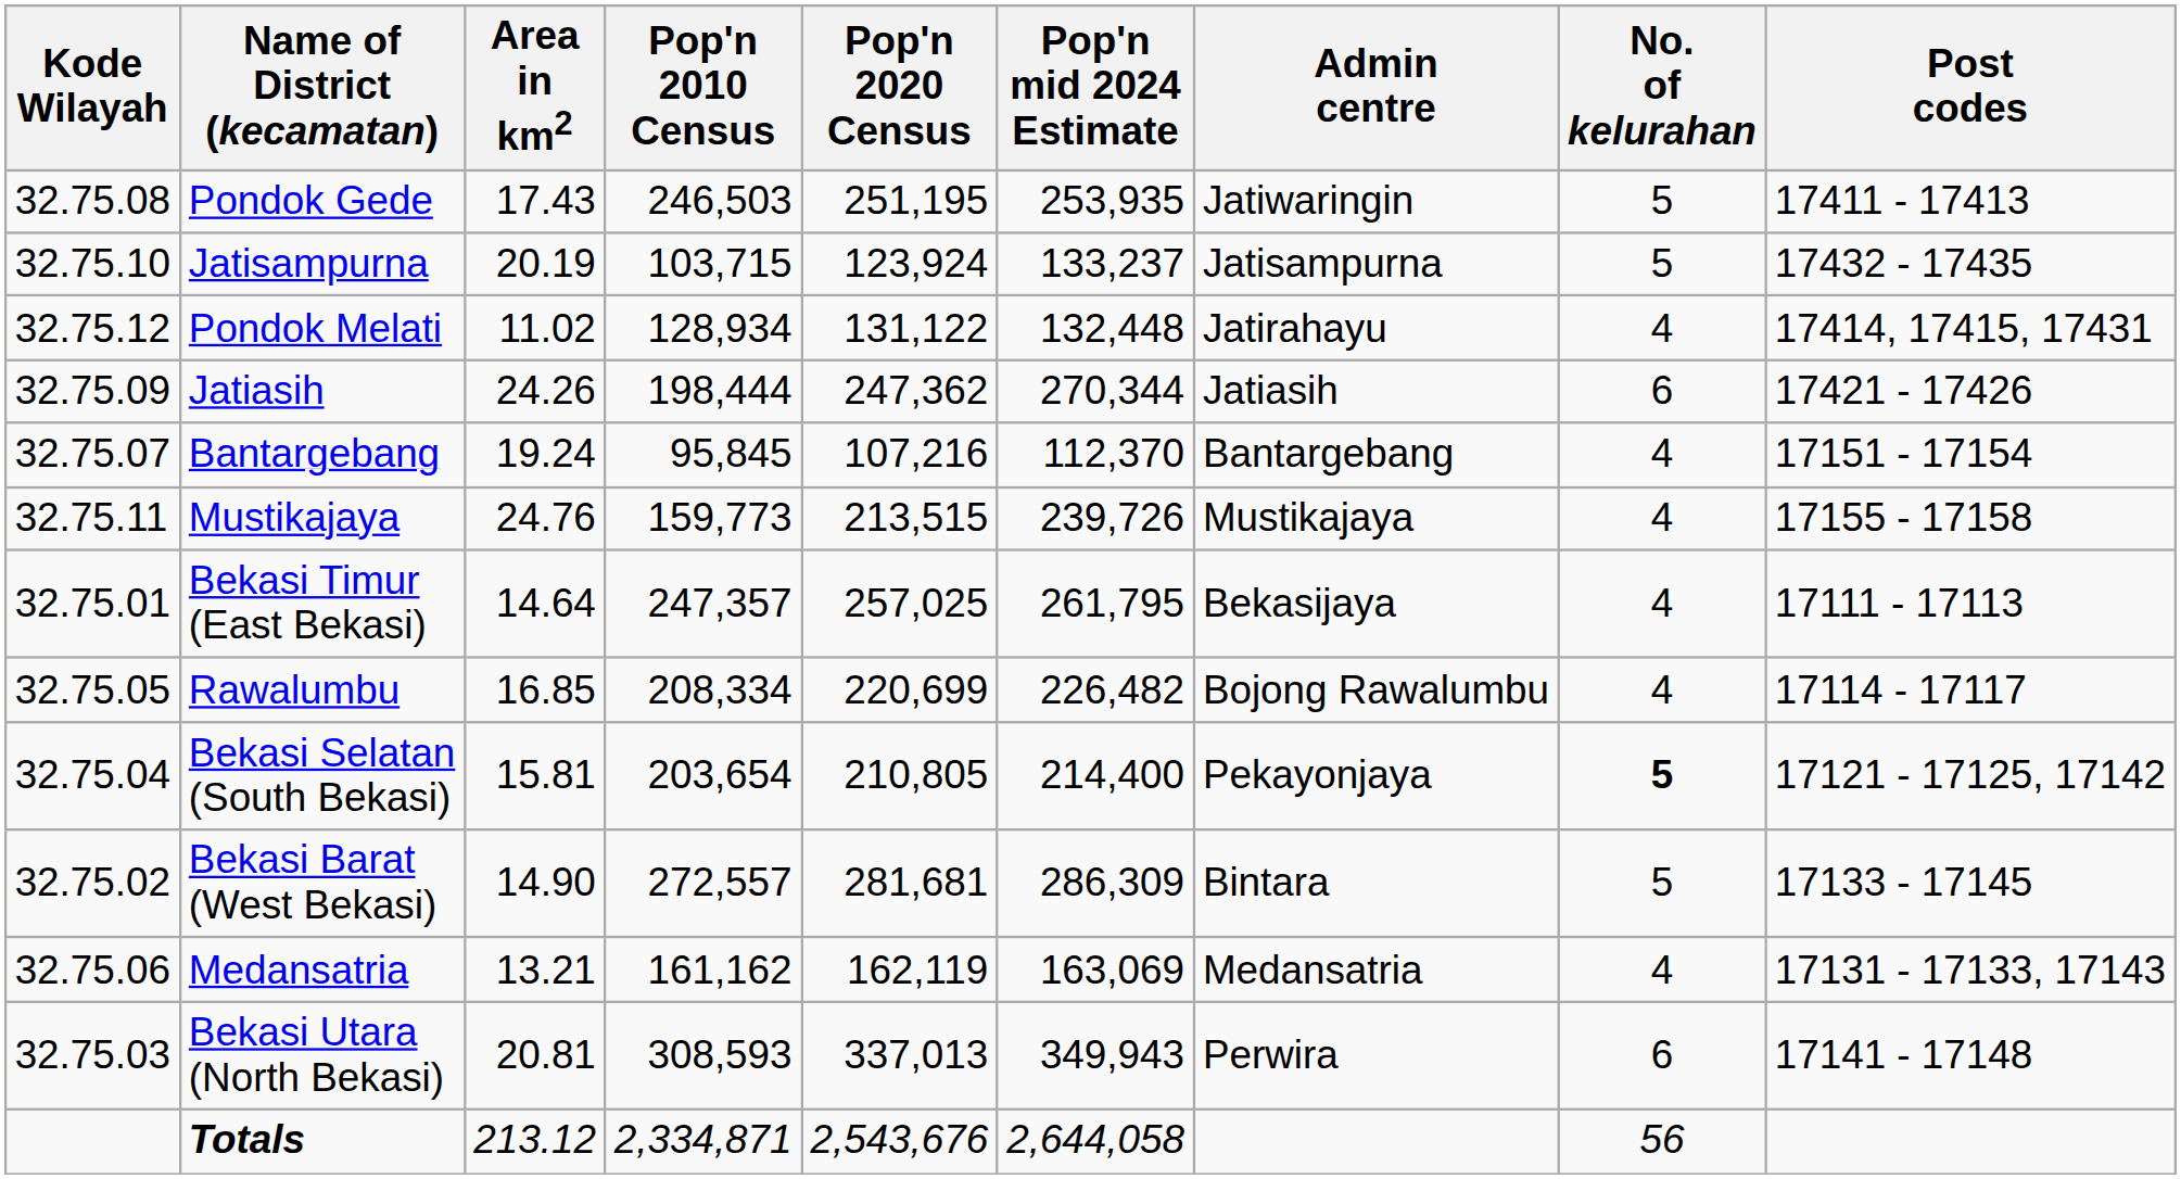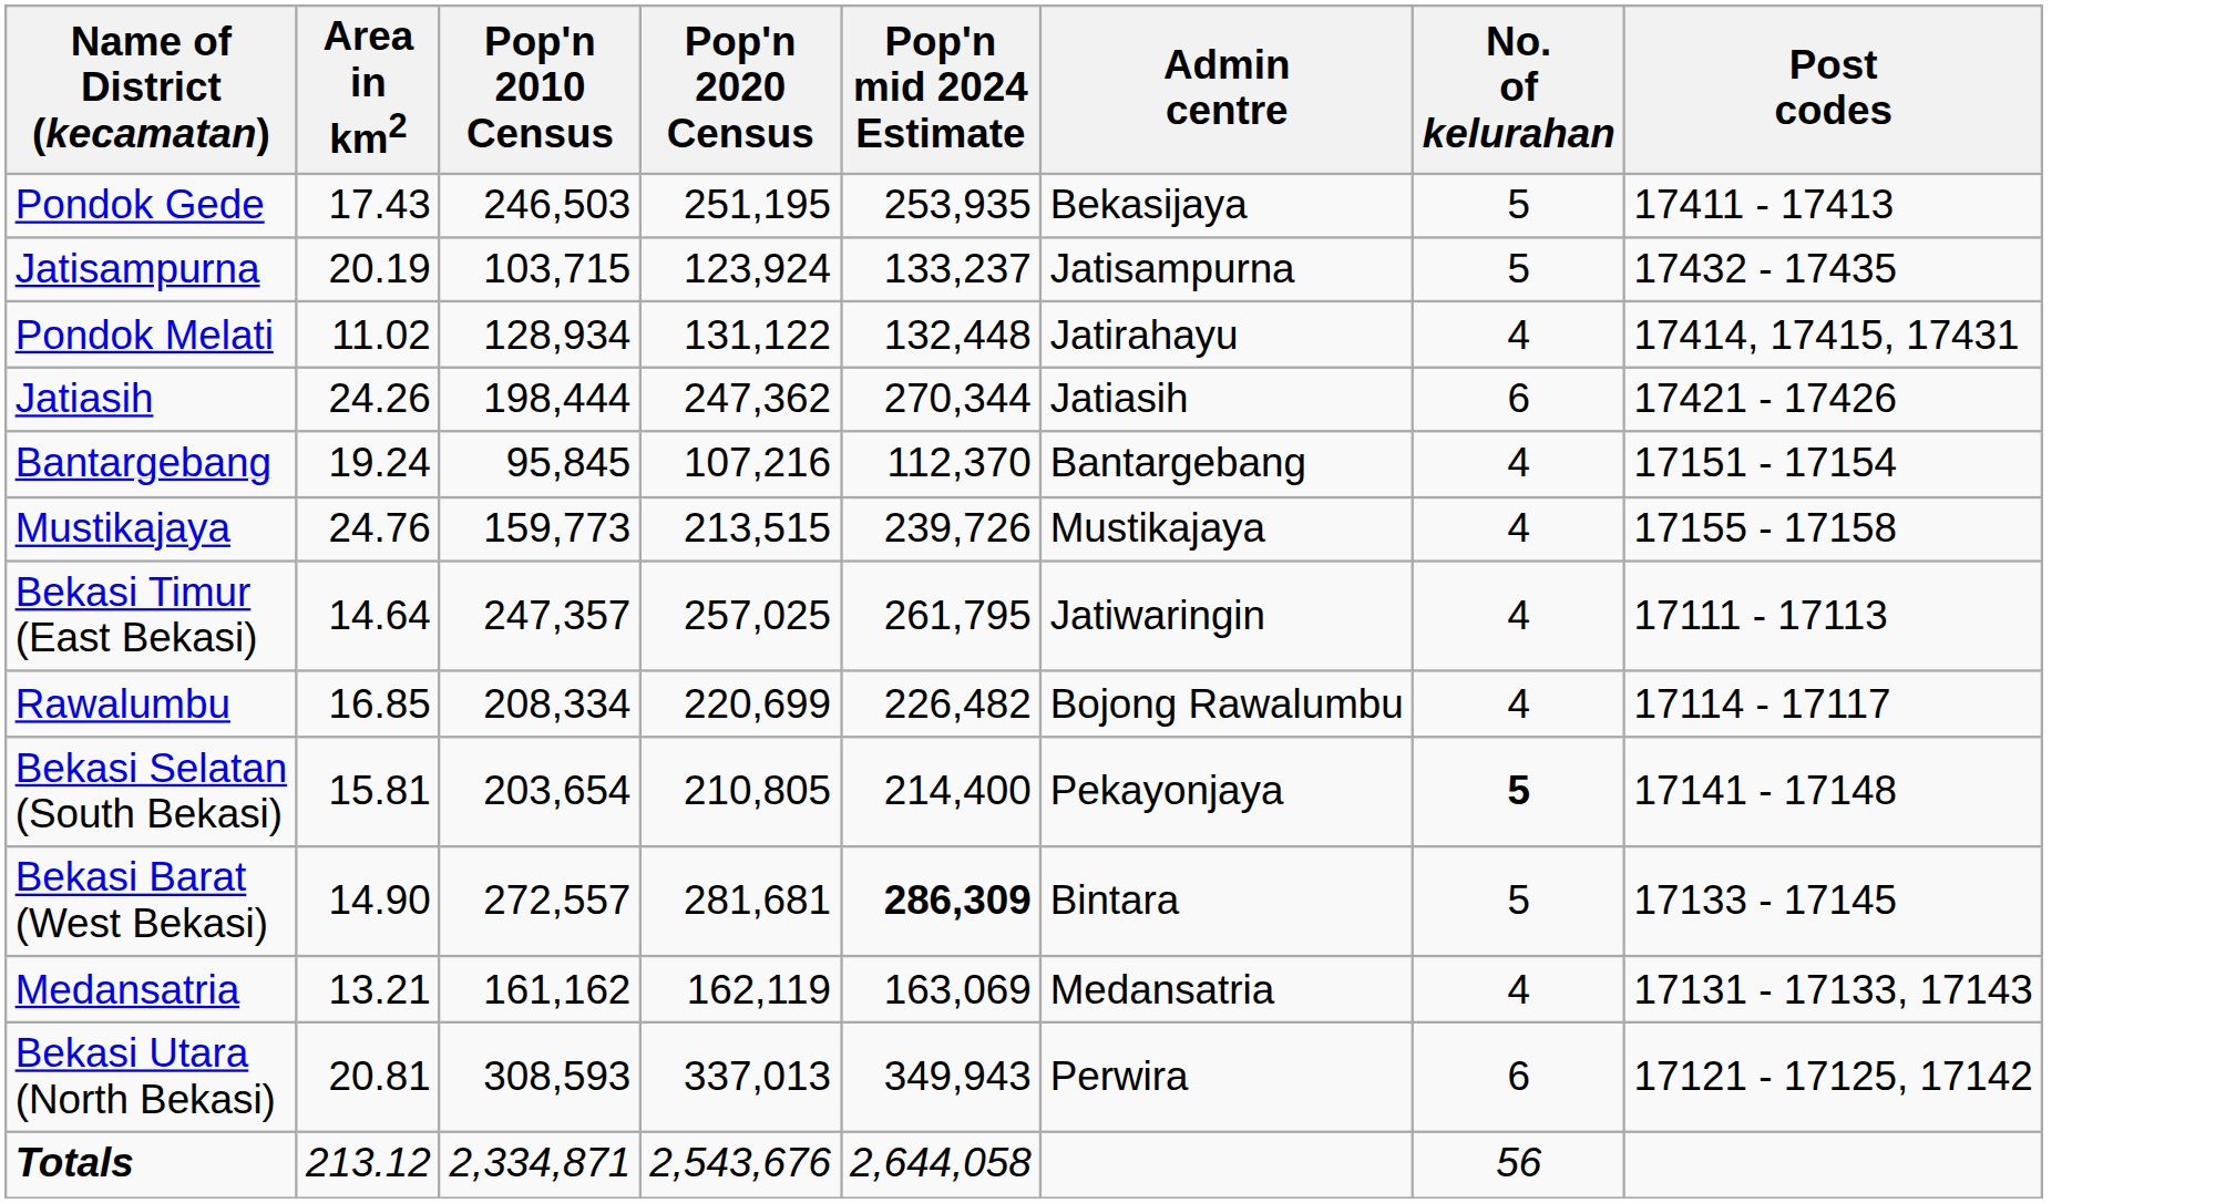- column: Kode Wilayah | 32.75.08 | 32.75.10 | 32.75.12 | 32.75.09 | 32.75.07 | 32.75.11 | 32.75.01 | 32.75.05 | 32.75.04 | 32.75.02 | 32.75.06 | 32.75.03
Pondok Gede | Admin centre: Jatiwaringin -> Bekasijaya
Bekasi Timur (East Bekasi) | Admin centre: Bekasijaya -> Jatiwaringin
Bekasi Selatan (South Bekasi) | Post codes: 17121 - 17125, 17142 -> 17141 - 17148
Bekasi Barat (West Bekasi) | Pop'n mid 2024 Estimate: normal -> bold
Bekasi Utara (North Bekasi) | Post codes: 17141 - 17148 -> 17121 - 17125, 17142
